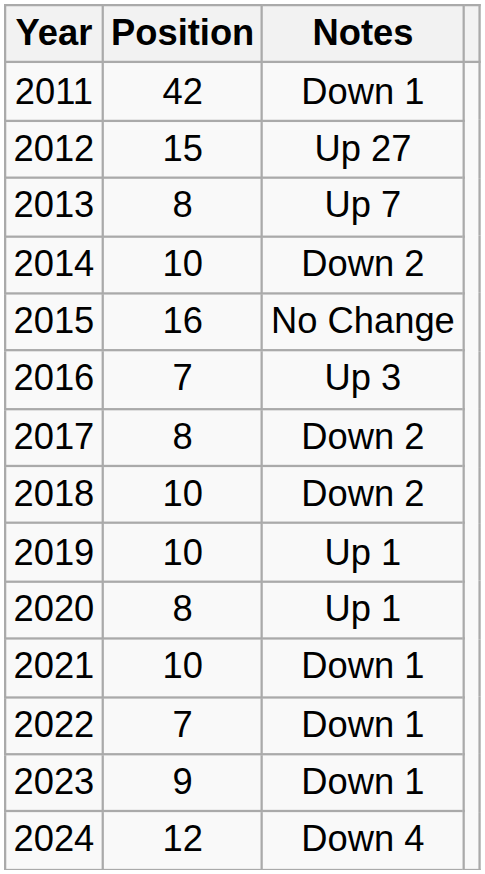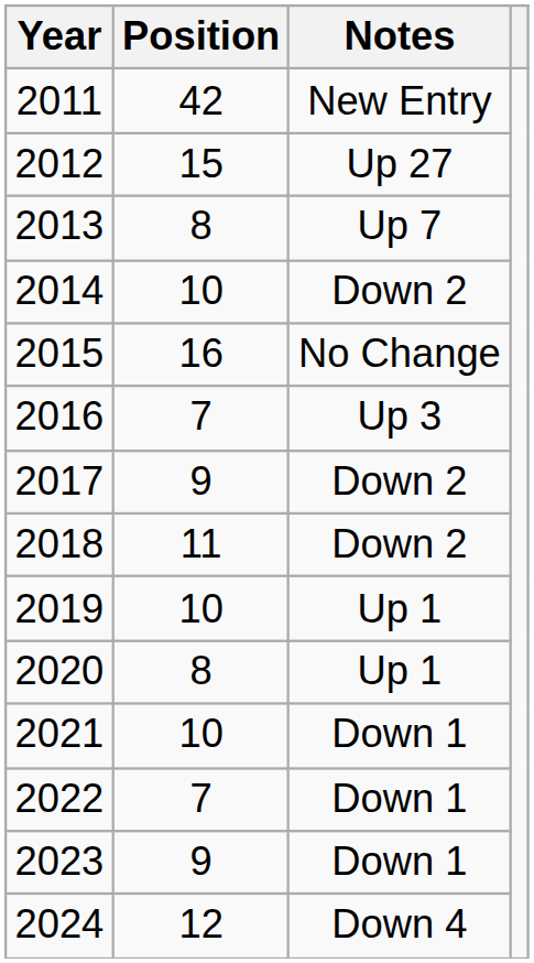2011 | Notes: Down 1 -> New Entry
2017 | Position: 8 -> 9
2018 | Position: 10 -> 11
